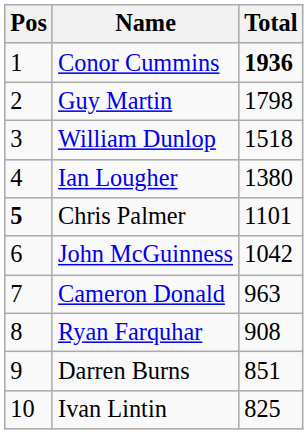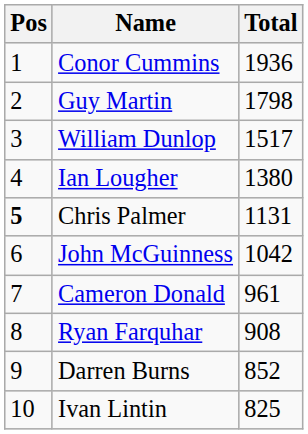Conor Cummins | Total: bold -> normal
William Dunlop | Total: 1518 -> 1517
Chris Palmer | Total: 1101 -> 1131
Cameron Donald | Total: 963 -> 961
Darren Burns | Total: 851 -> 852
